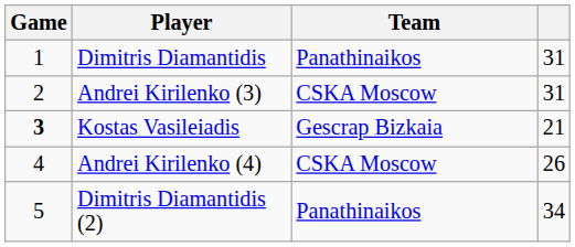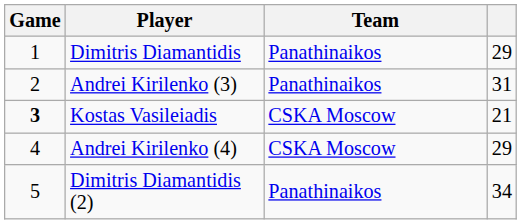Dimitris Diamantidis | column 4: 31 -> 29
Andrei Kirilenko (3) | Team: CSKA Moscow -> Panathinaikos
Kostas Vasileiadis | Team: Gescrap Bizkaia -> CSKA Moscow
Andrei Kirilenko (4) | column 4: 26 -> 29
